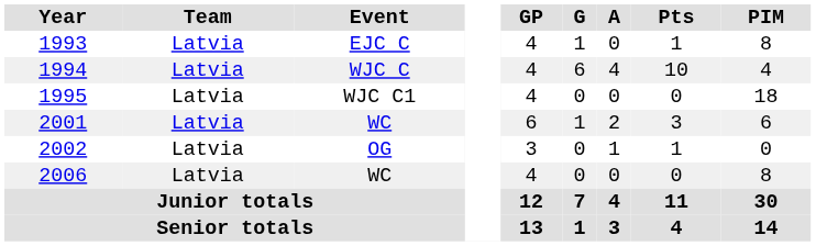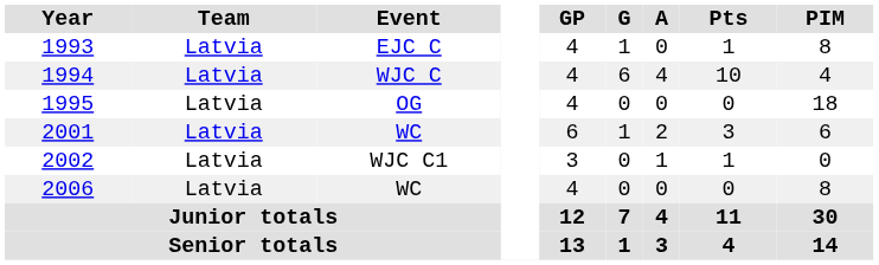1995 | Event: WJC C1 -> OG
2002 | Event: OG -> WJC C1
